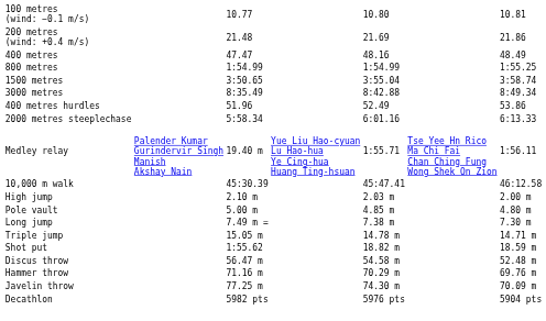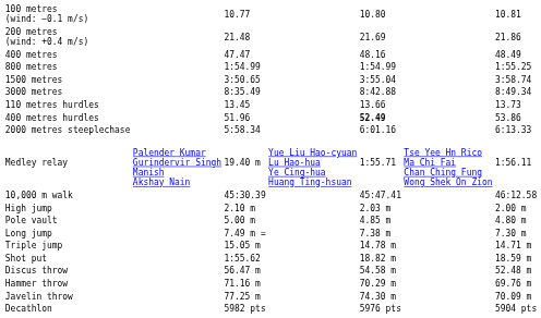+ row: 110 metres hurdles | 13.45 | 13.66 | 13.73
400 metres hurdles | column 5: normal -> bold
